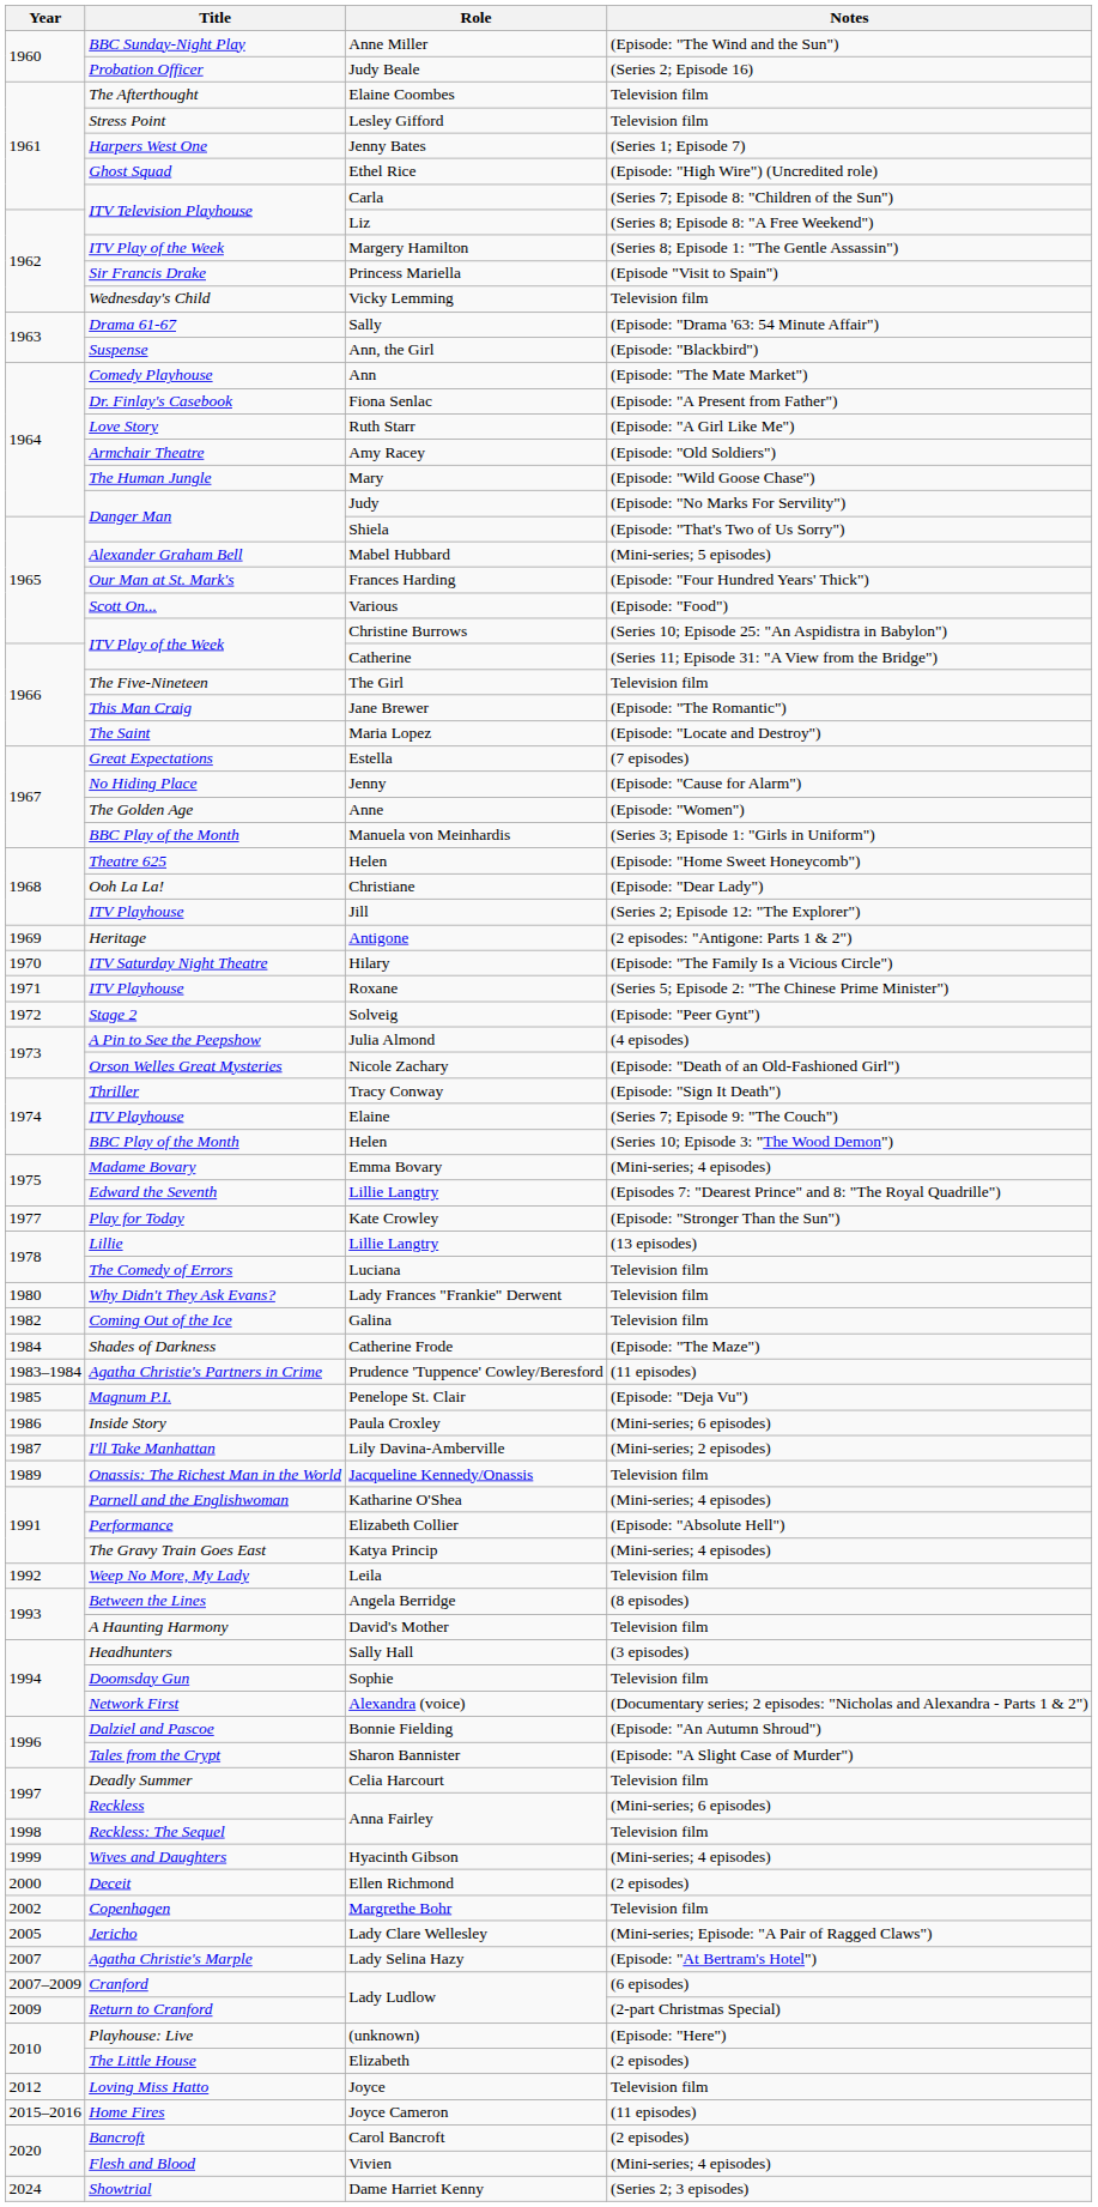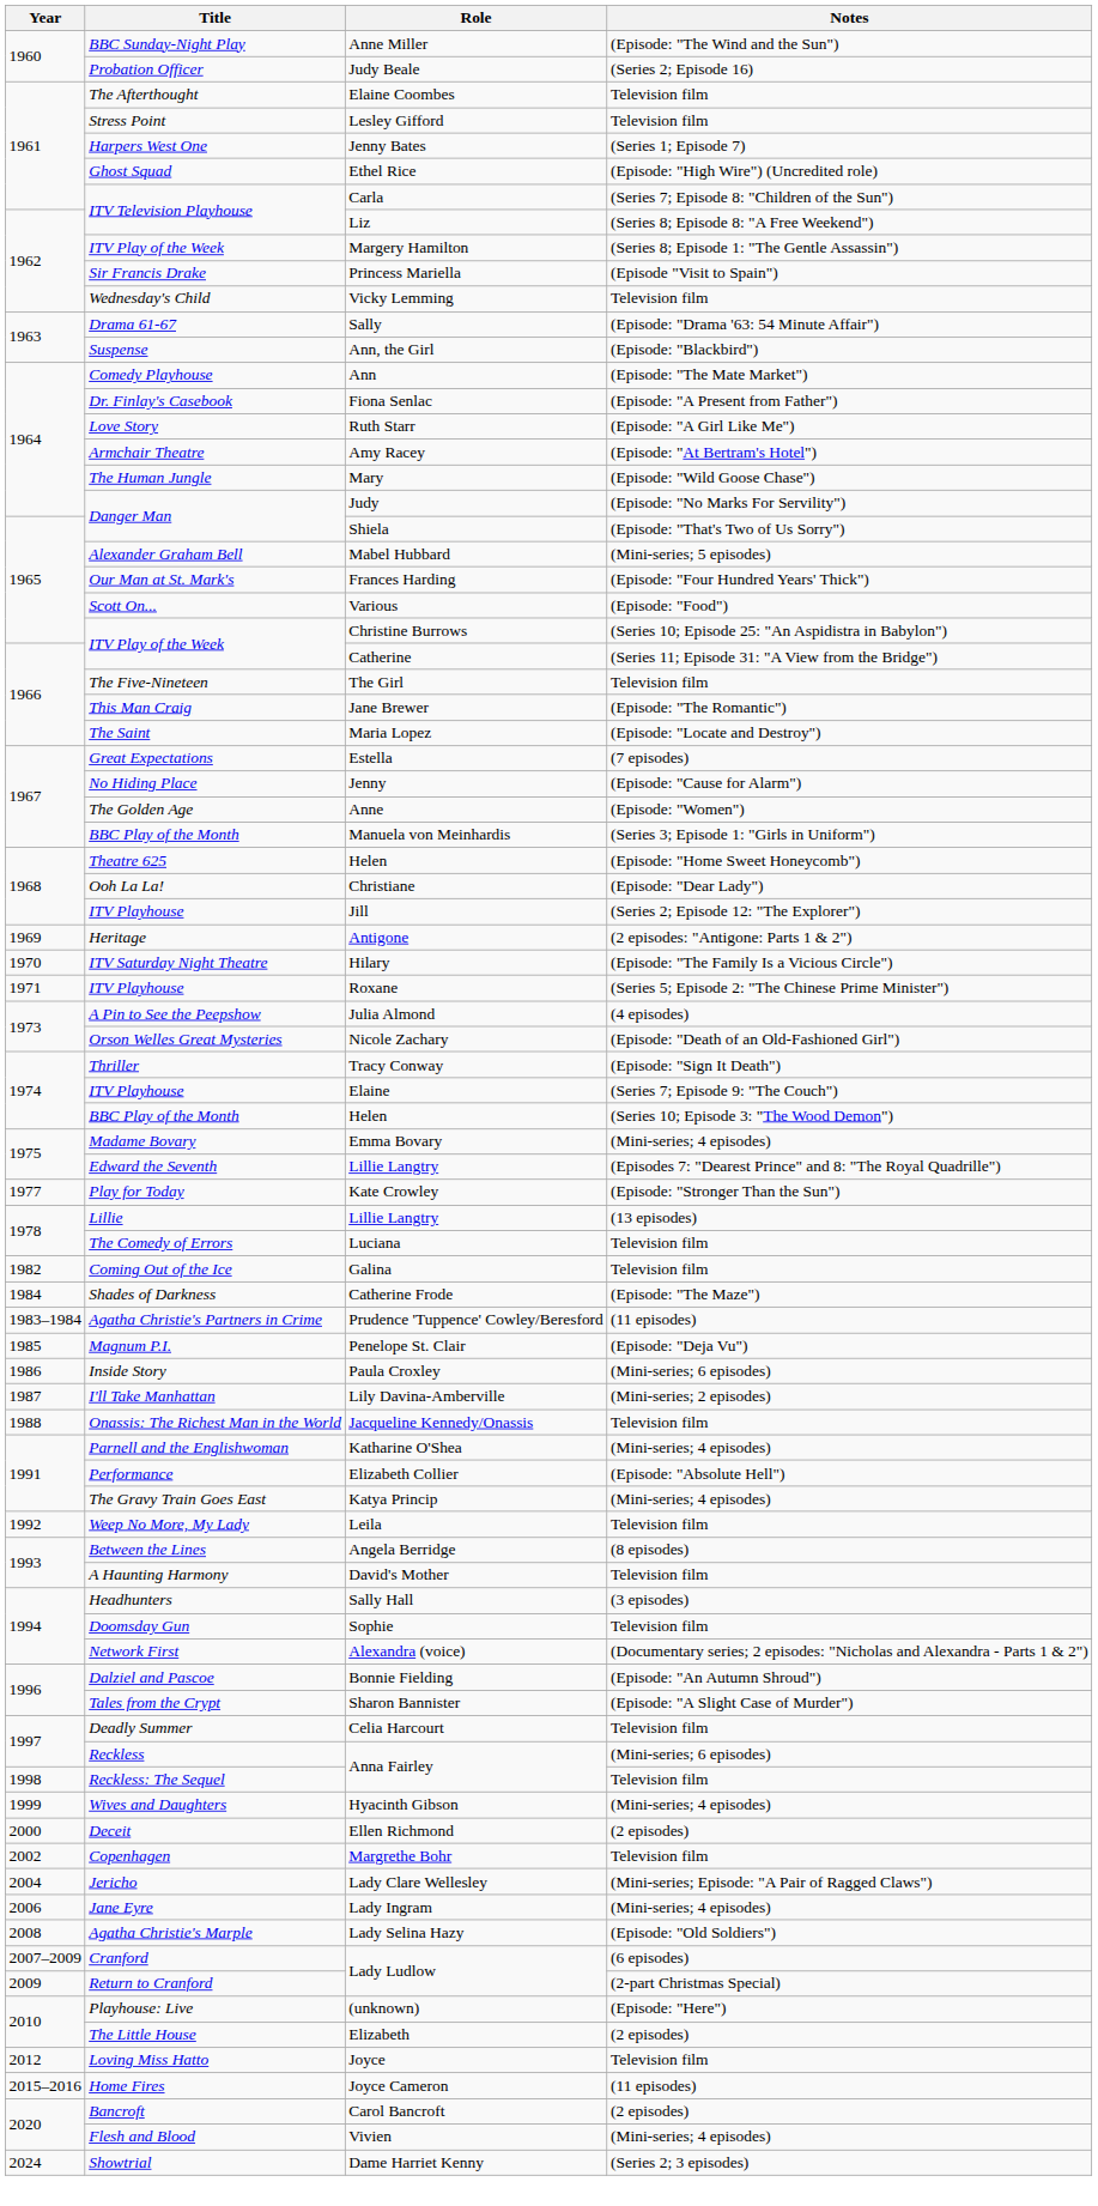Amy Racey | Notes: (Episode: "Old Soldiers") -> (Episode: "At Bertram's Hotel")
- row: 1972 | Stage 2 | Solveig | (Episode: "Peer Gynt")
- row: 1980 | Why Didn't They Ask Evans? | Lady Frances "Frankie" Derwent | Television film
Jacqueline Kennedy/Onassis | Year: 1989 -> 1988
Lady Clare Wellesley | Year: 2005 -> 2004
+ row: 2006 | Jane Eyre | Lady Ingram | (Mini-series; 4 episodes)
Lady Selina Hazy | Year: 2007 -> 2008
Lady Selina Hazy | Notes: (Episode: "At Bertram's Hotel") -> (Episode: "Old Soldiers")
